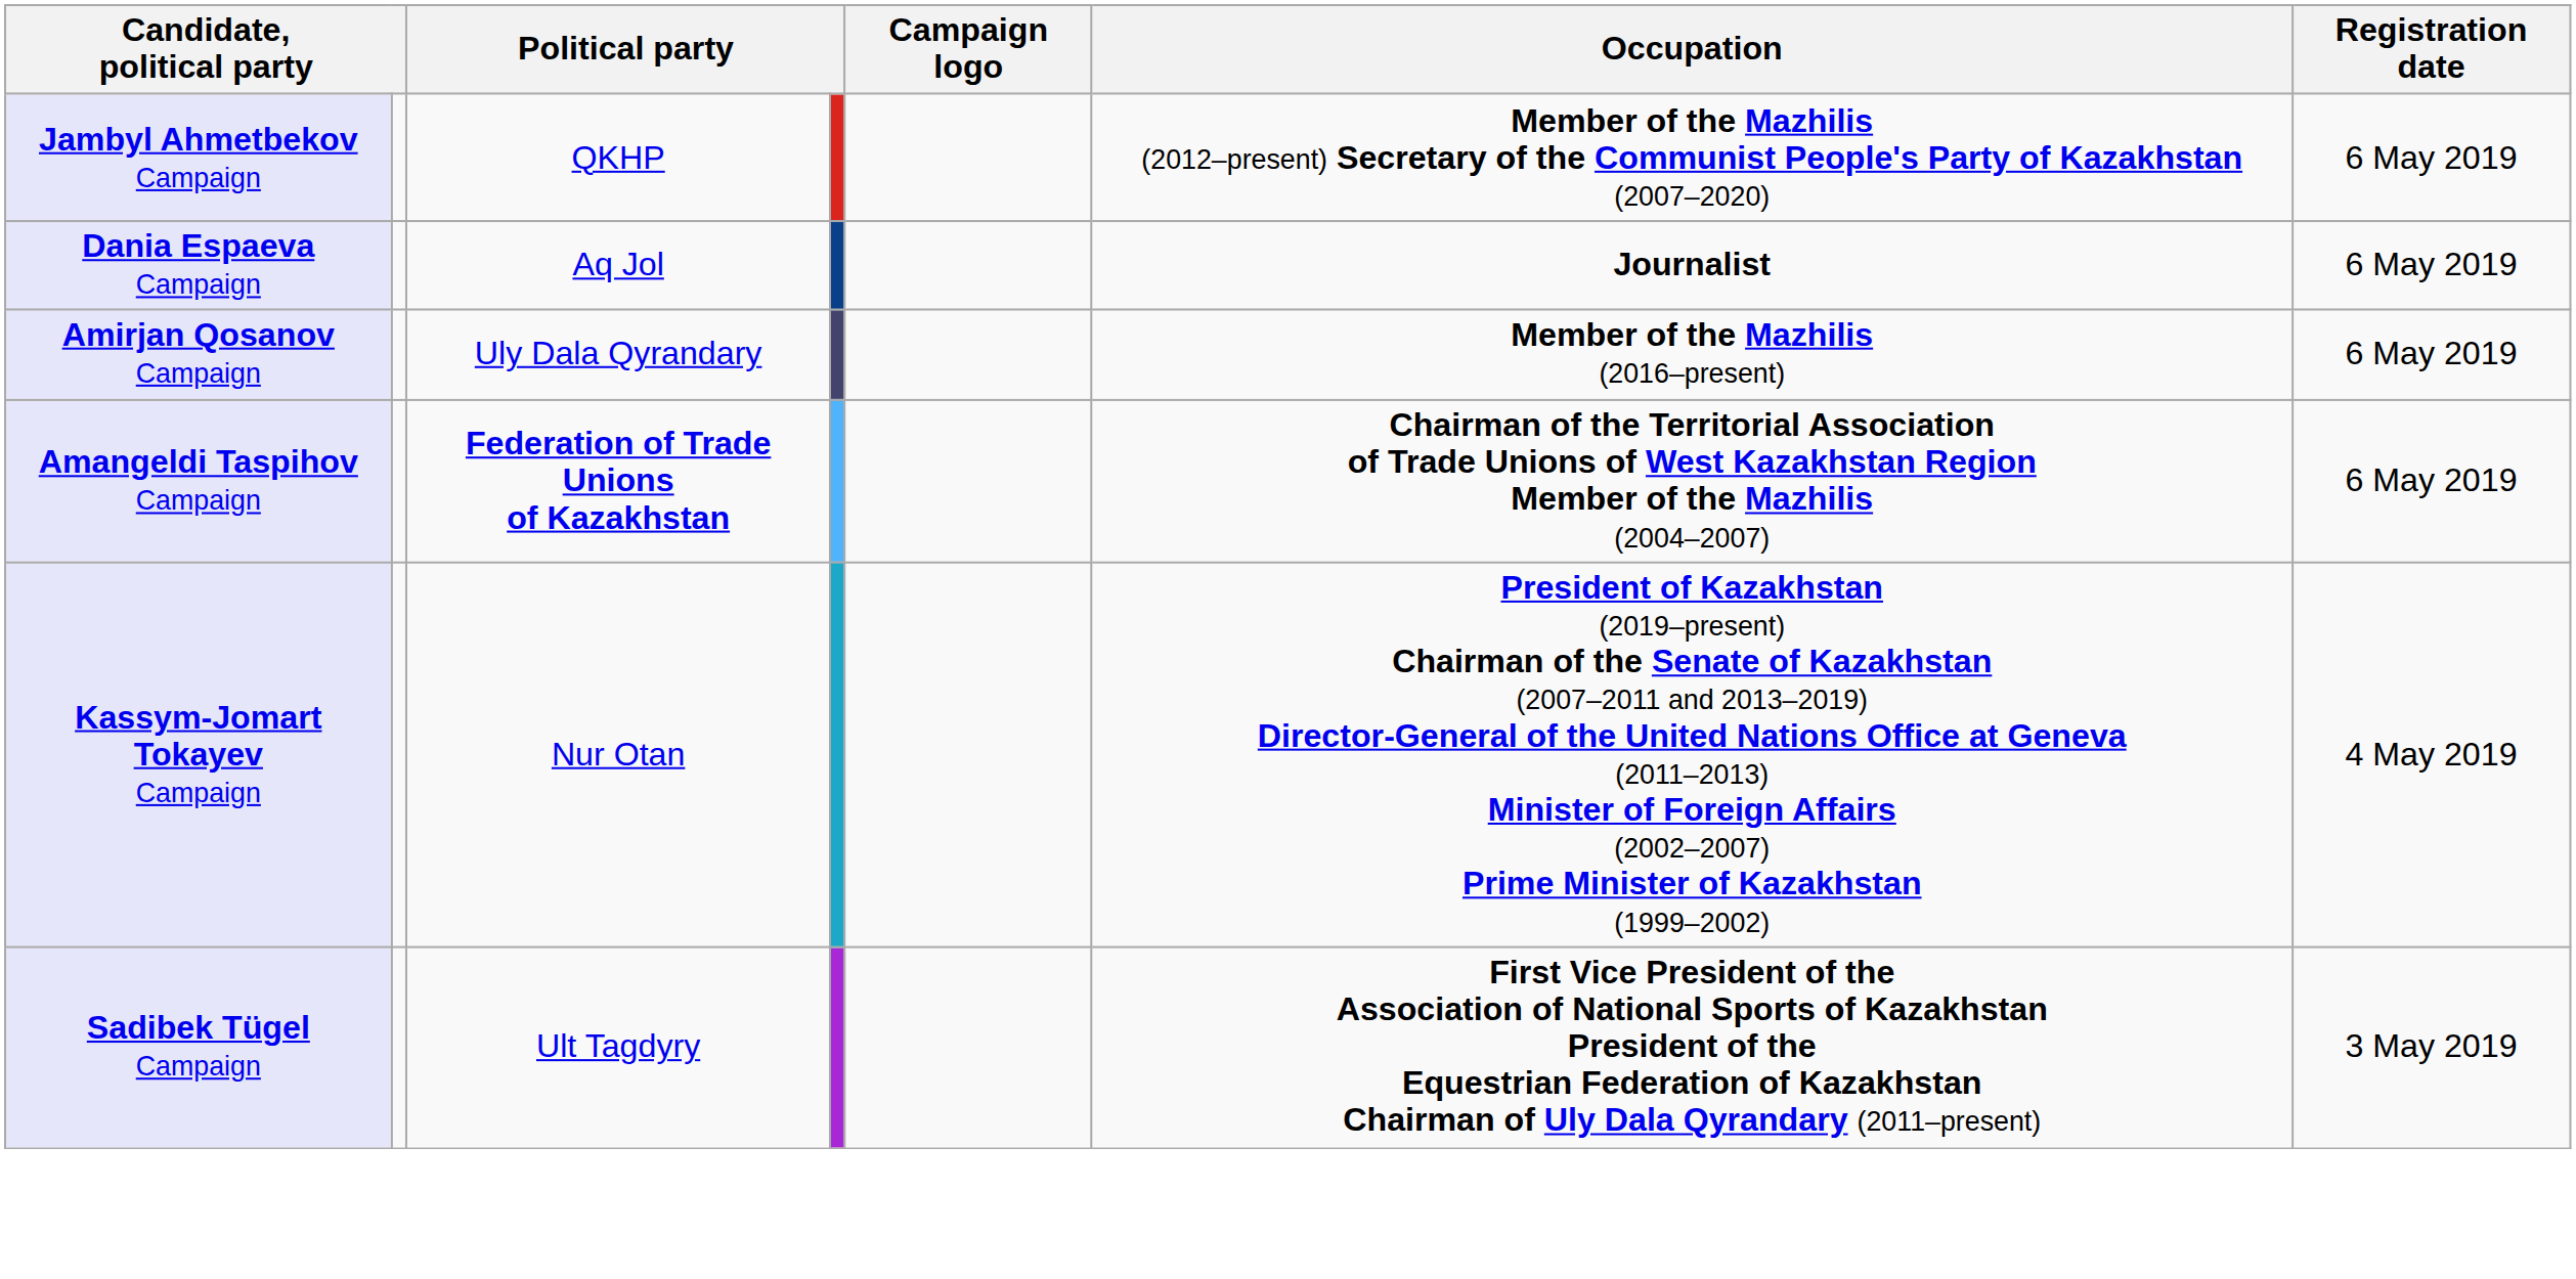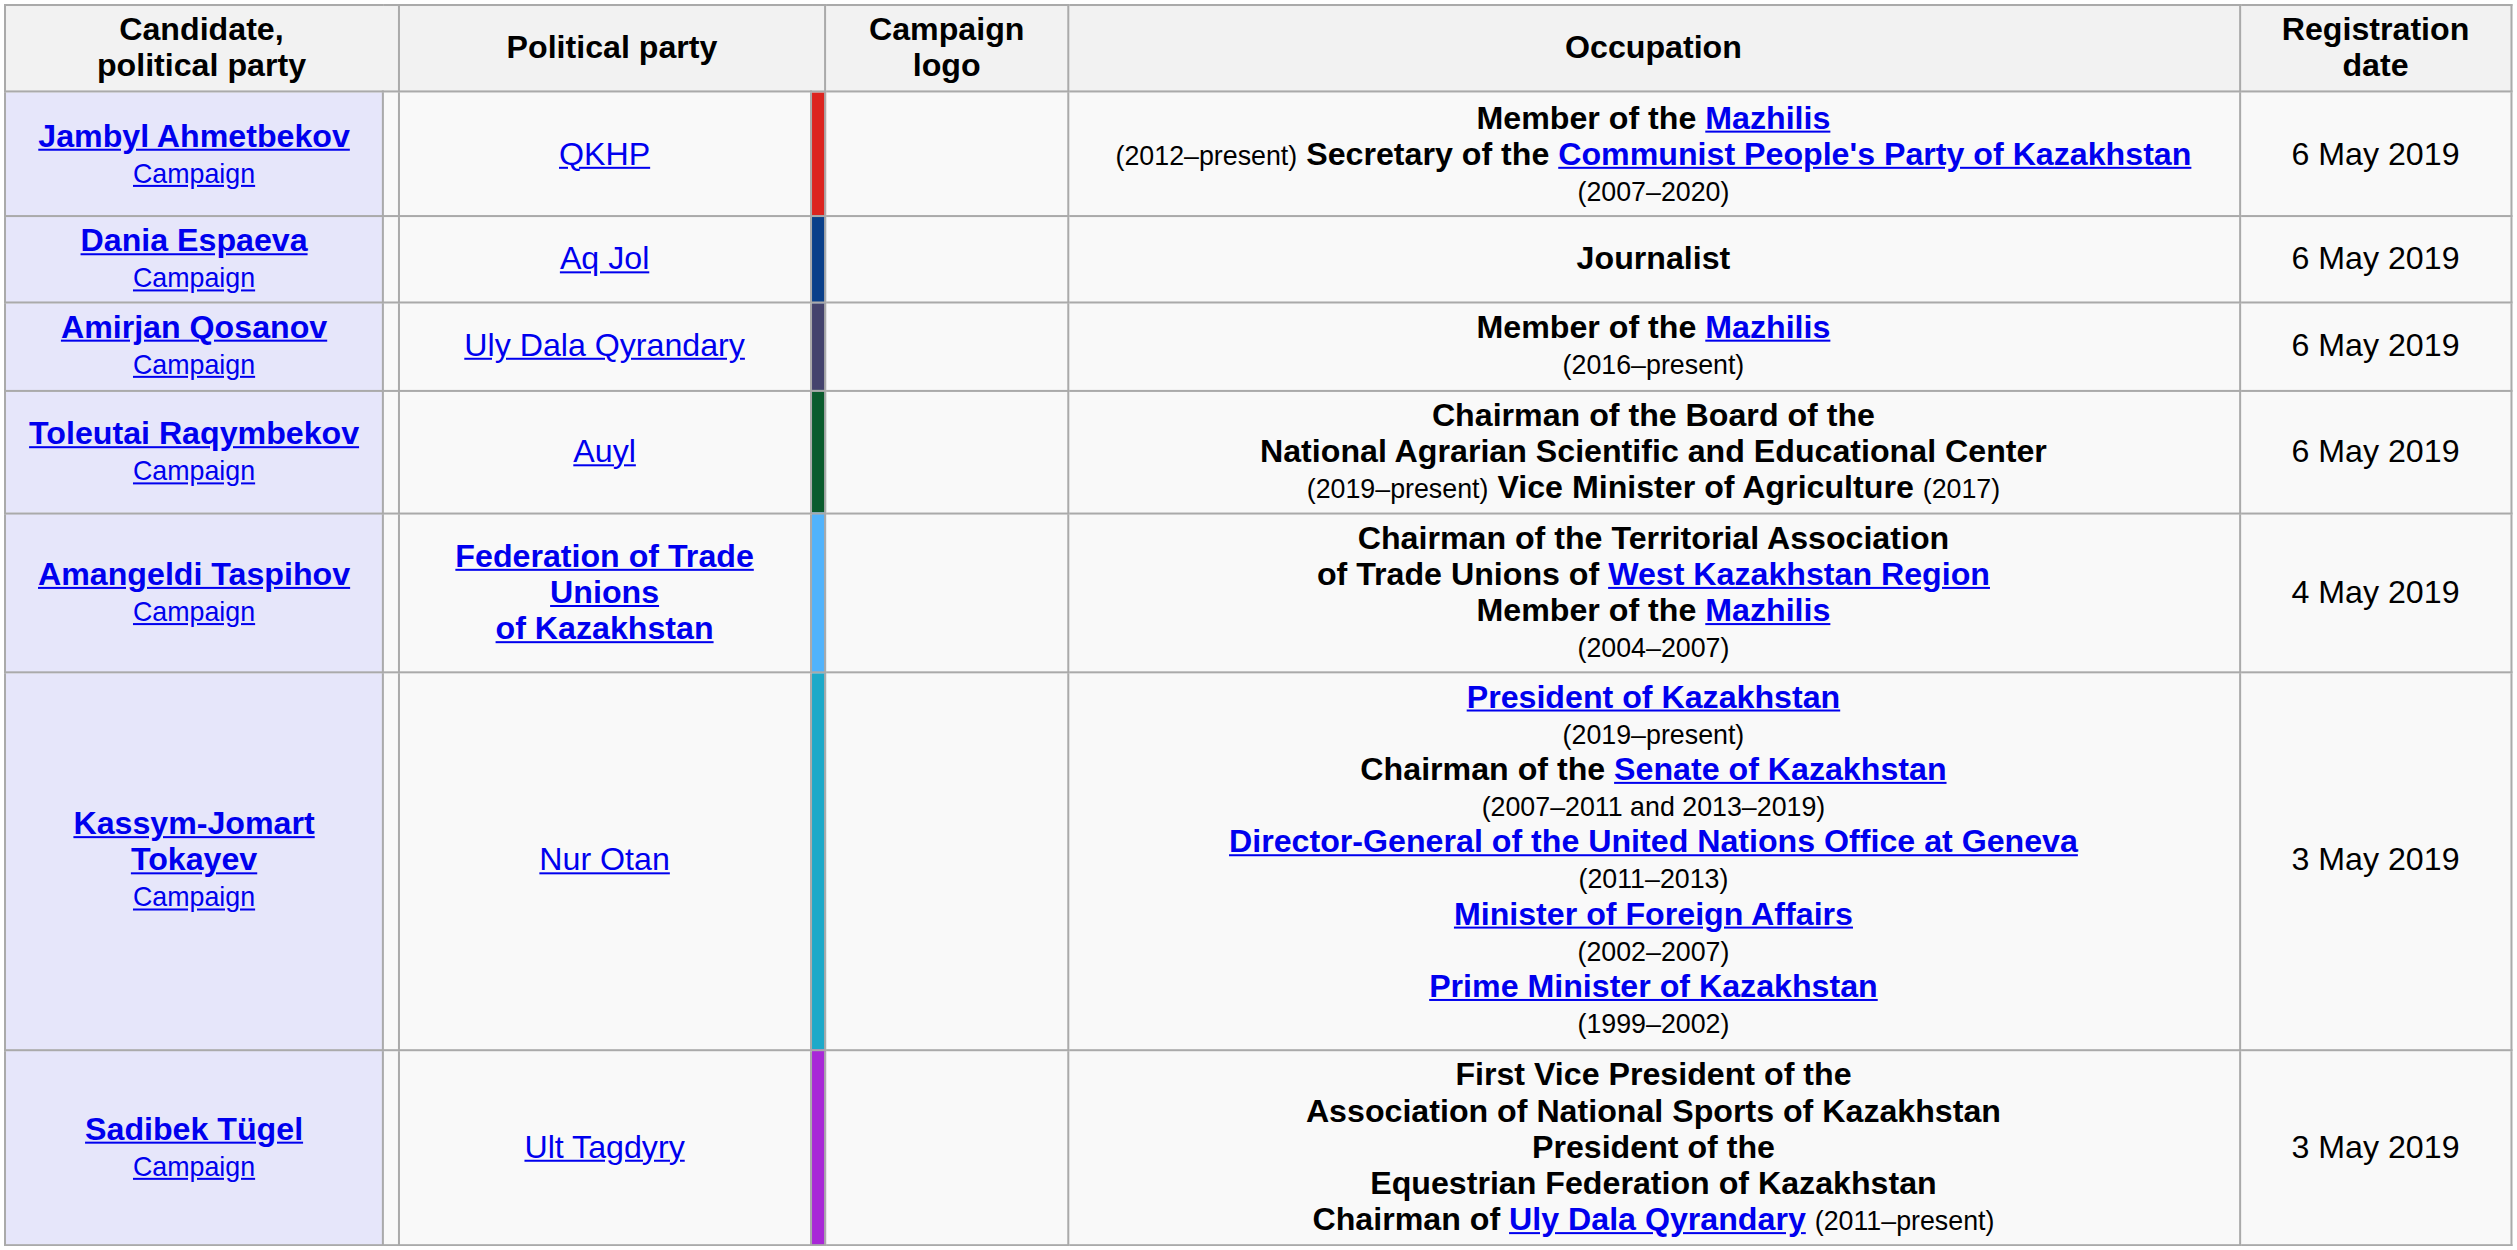+ row: Toleutai Raqymbekov Campaign | Auyl | Chairman of the Board of the National Agrarian Scientific and Educational Center (2019–present) Vice Minister of Agriculture (2017) | 6 May 2019
Amangeldi Taspihov Campaign | Registration date: 6 May 2019 -> 4 May 2019
Kassym-Jomart Tokayev Campaign | Registration date: 4 May 2019 -> 3 May 2019
